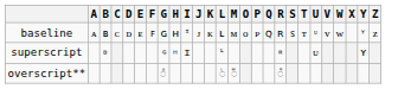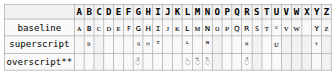+ column: N | ɴ | ᶰ | ◌ᷡ
baseline | I: ᶦ -> ɪ
baseline | Y: 𐞲 -> ʏ
superscript | I: ɪ -> ᶦ
superscript | Y: ʏ -> 𐞲
